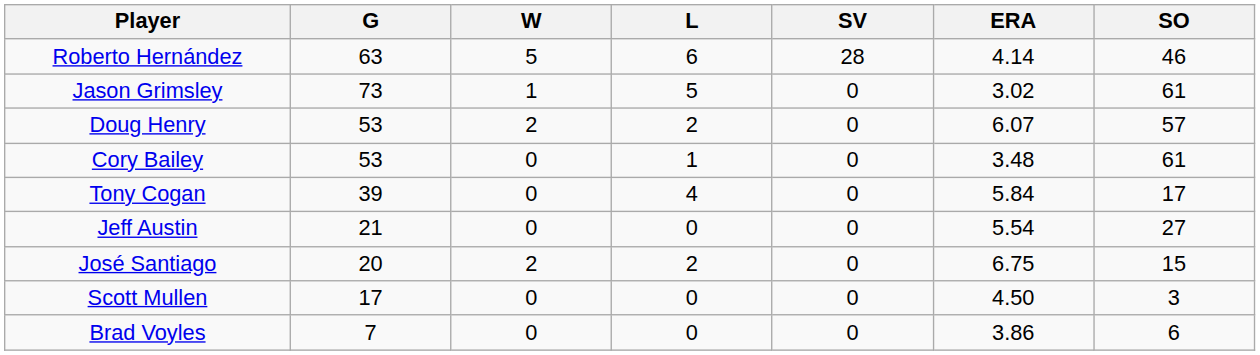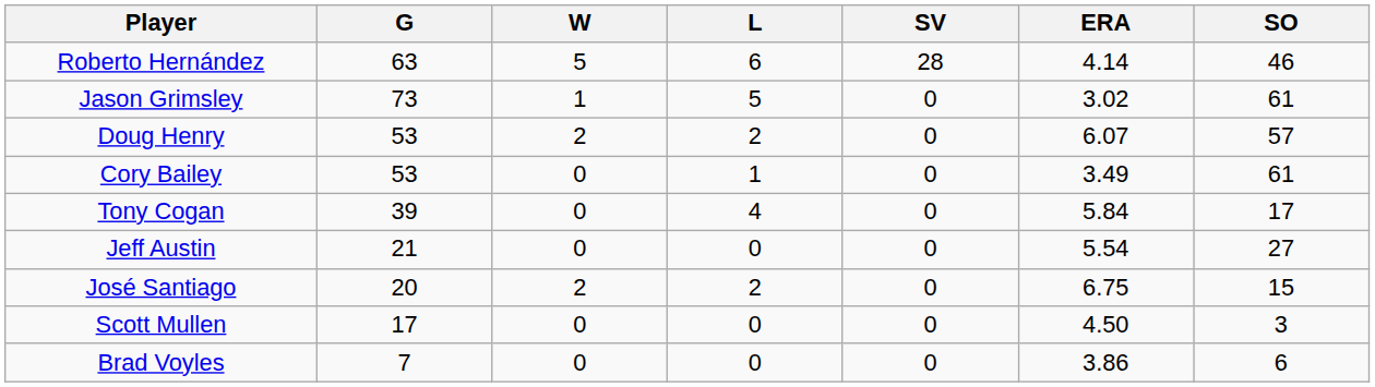Cory Bailey | ERA: 3.48 -> 3.49
